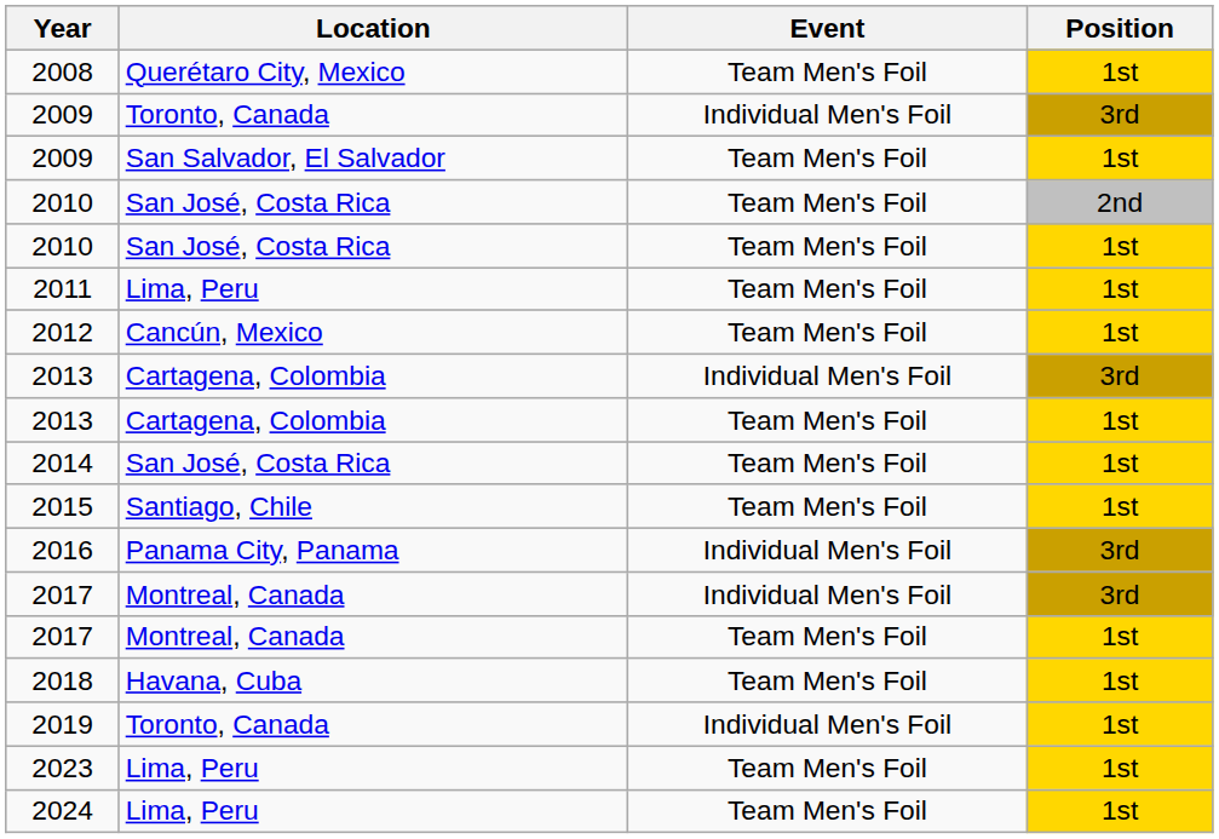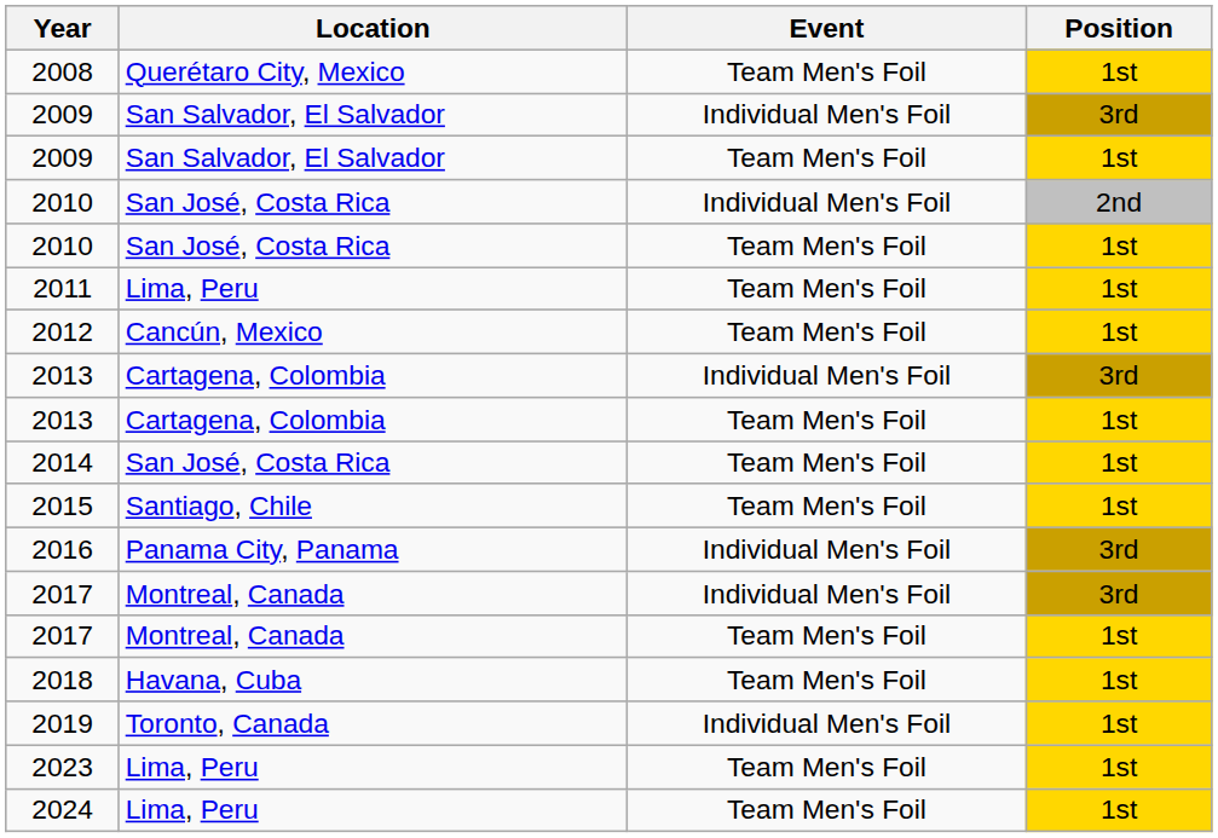2009 / 3rd | Location: Toronto, Canada -> San Salvador, El Salvador
2010 / 2nd | Event: Team Men's Foil -> Individual Men's Foil
